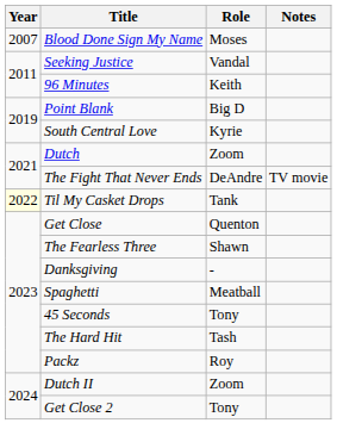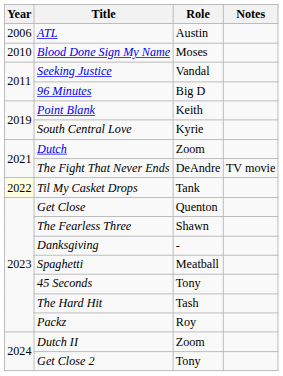+ row: 2006 | ATL | Austin
Blood Done Sign My Name | Year: 2007 -> 2010
96 Minutes | Role: Keith -> Big D
Point Blank | Role: Big D -> Keith
